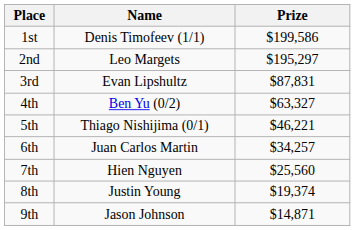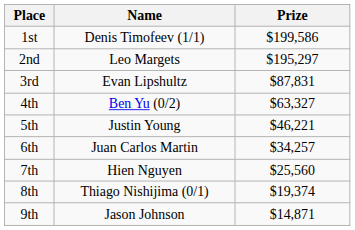5th | Name: Thiago Nishijima (0/1) -> Justin Young
8th | Name: Justin Young -> Thiago Nishijima (0/1)
